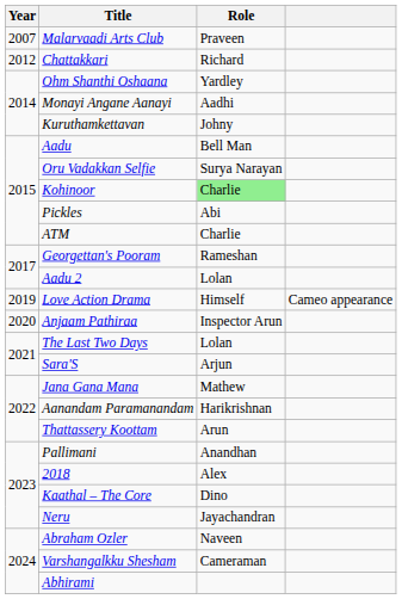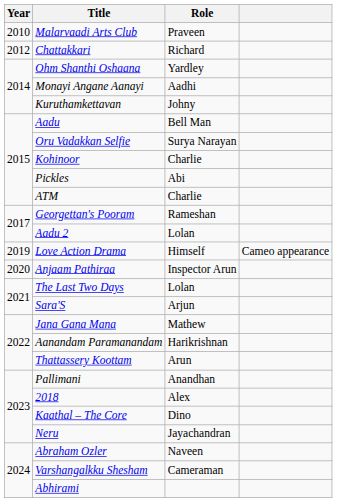Malarvaadi Arts Club | Year: 2007 -> 2010
Kohinoor | Role: lightgreen background -> no background
